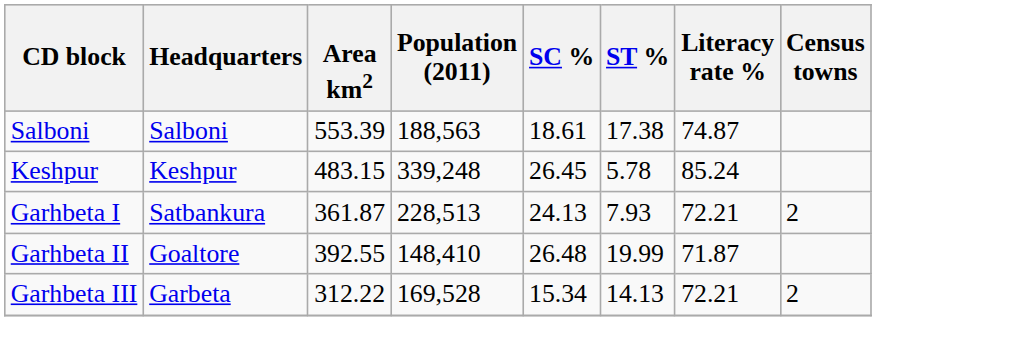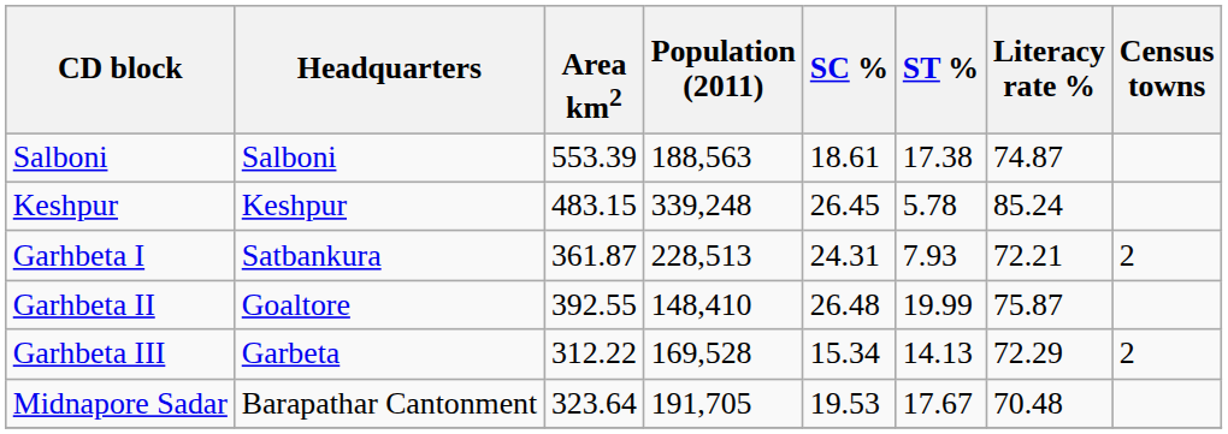Garhbeta I | SC %: 24.13 -> 24.31
Garhbeta II | Literacy rate %: 71.87 -> 75.87
Garhbeta III | Literacy rate %: 72.21 -> 72.29
+ row: Midnapore Sadar | Barapathar Cantonment | 323.64 | 191,705 | 19.53 | 17.67 | 70.48
